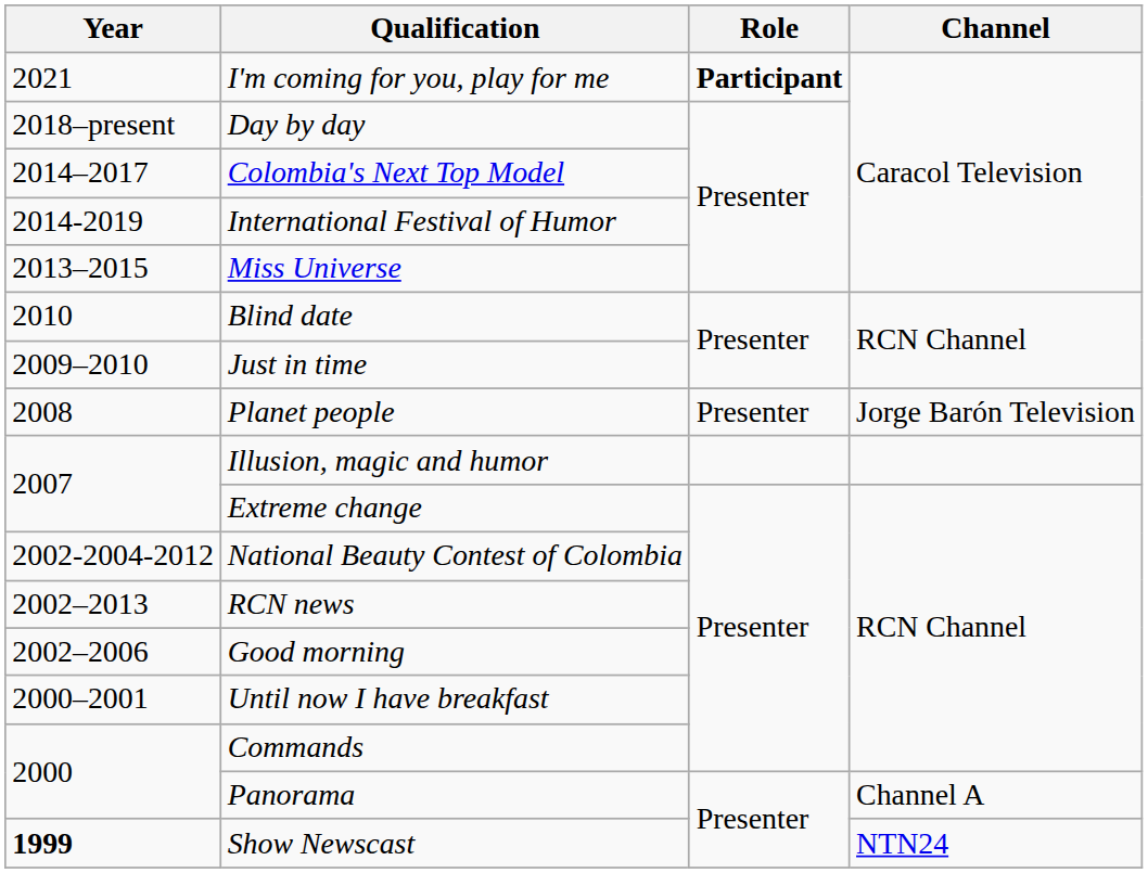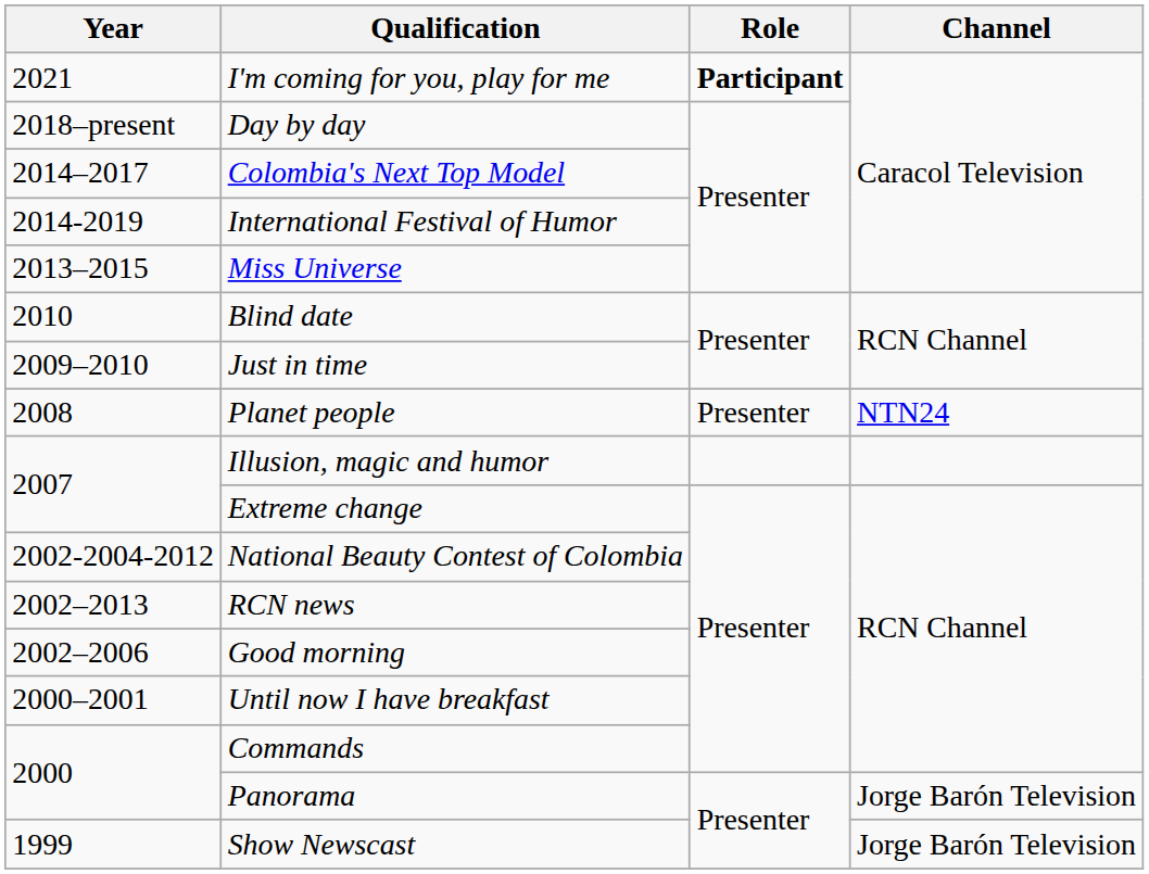Planet people | Channel: Jorge Barón Television -> NTN24
Panorama | Channel: Channel A -> Jorge Barón Television
Show Newscast | Year: bold -> normal
Show Newscast | Channel: NTN24 -> Jorge Barón Television
